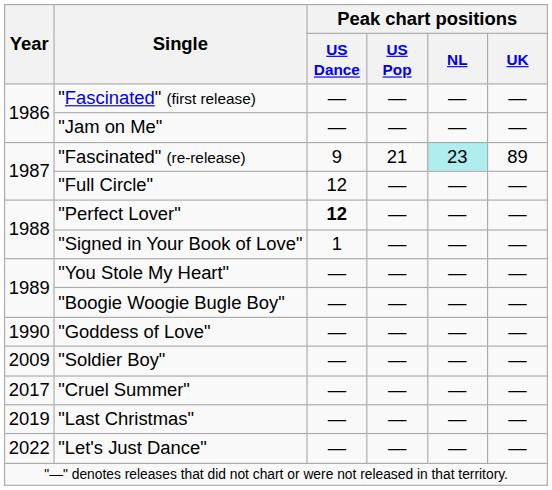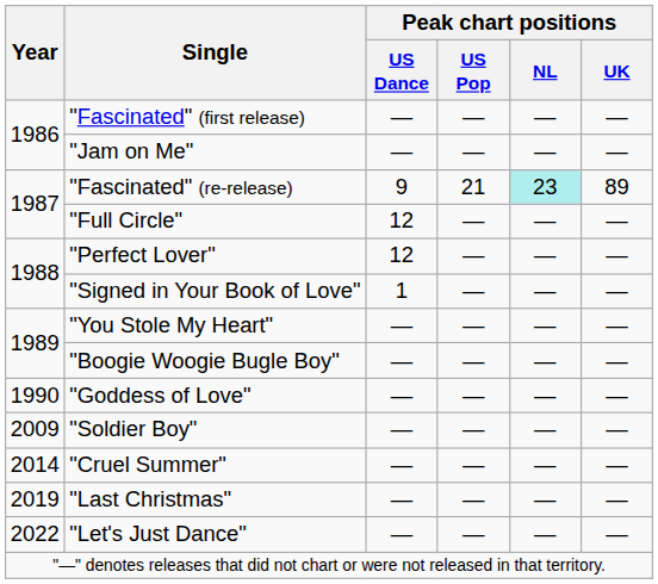"Perfect Lover" | Peak chart positions / US Dance: bold -> normal
"Cruel Summer" | Year: 2017 -> 2014
